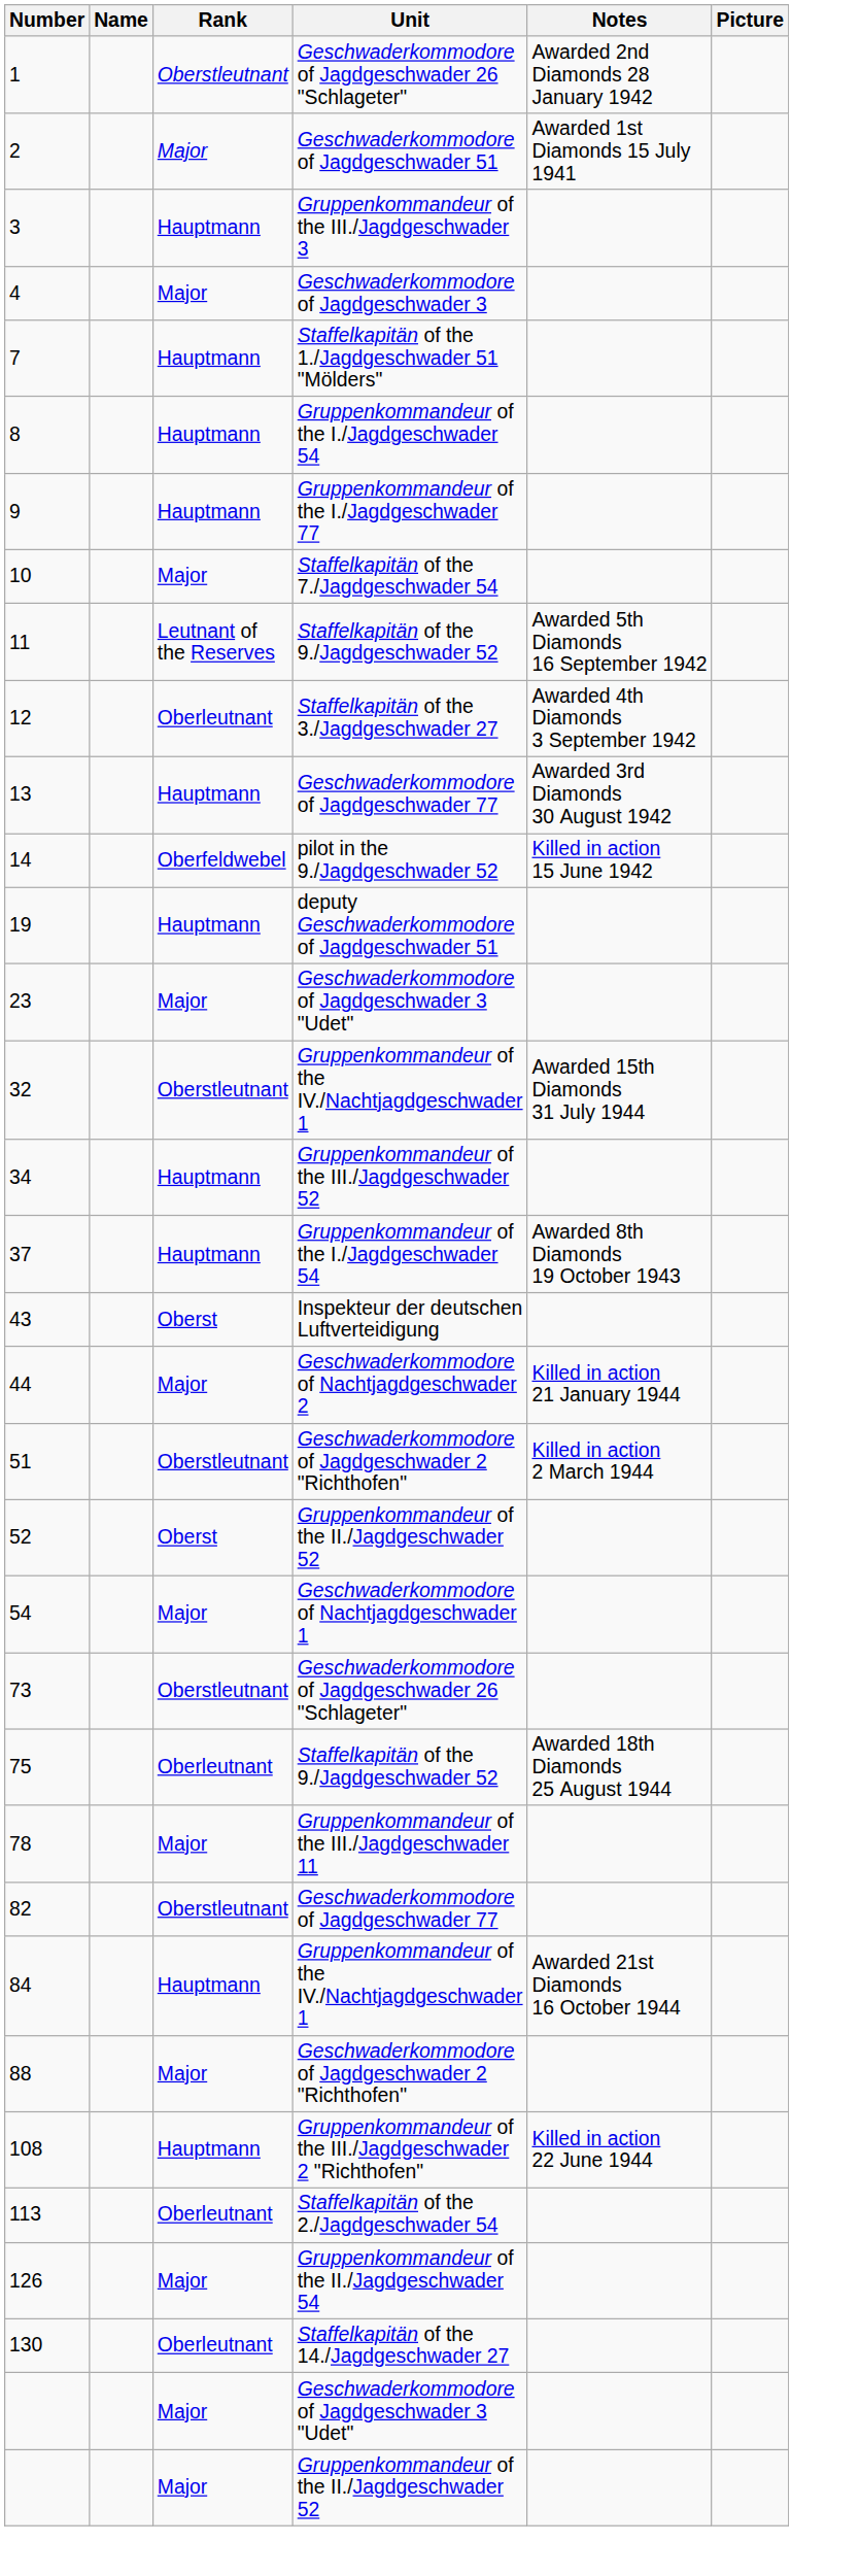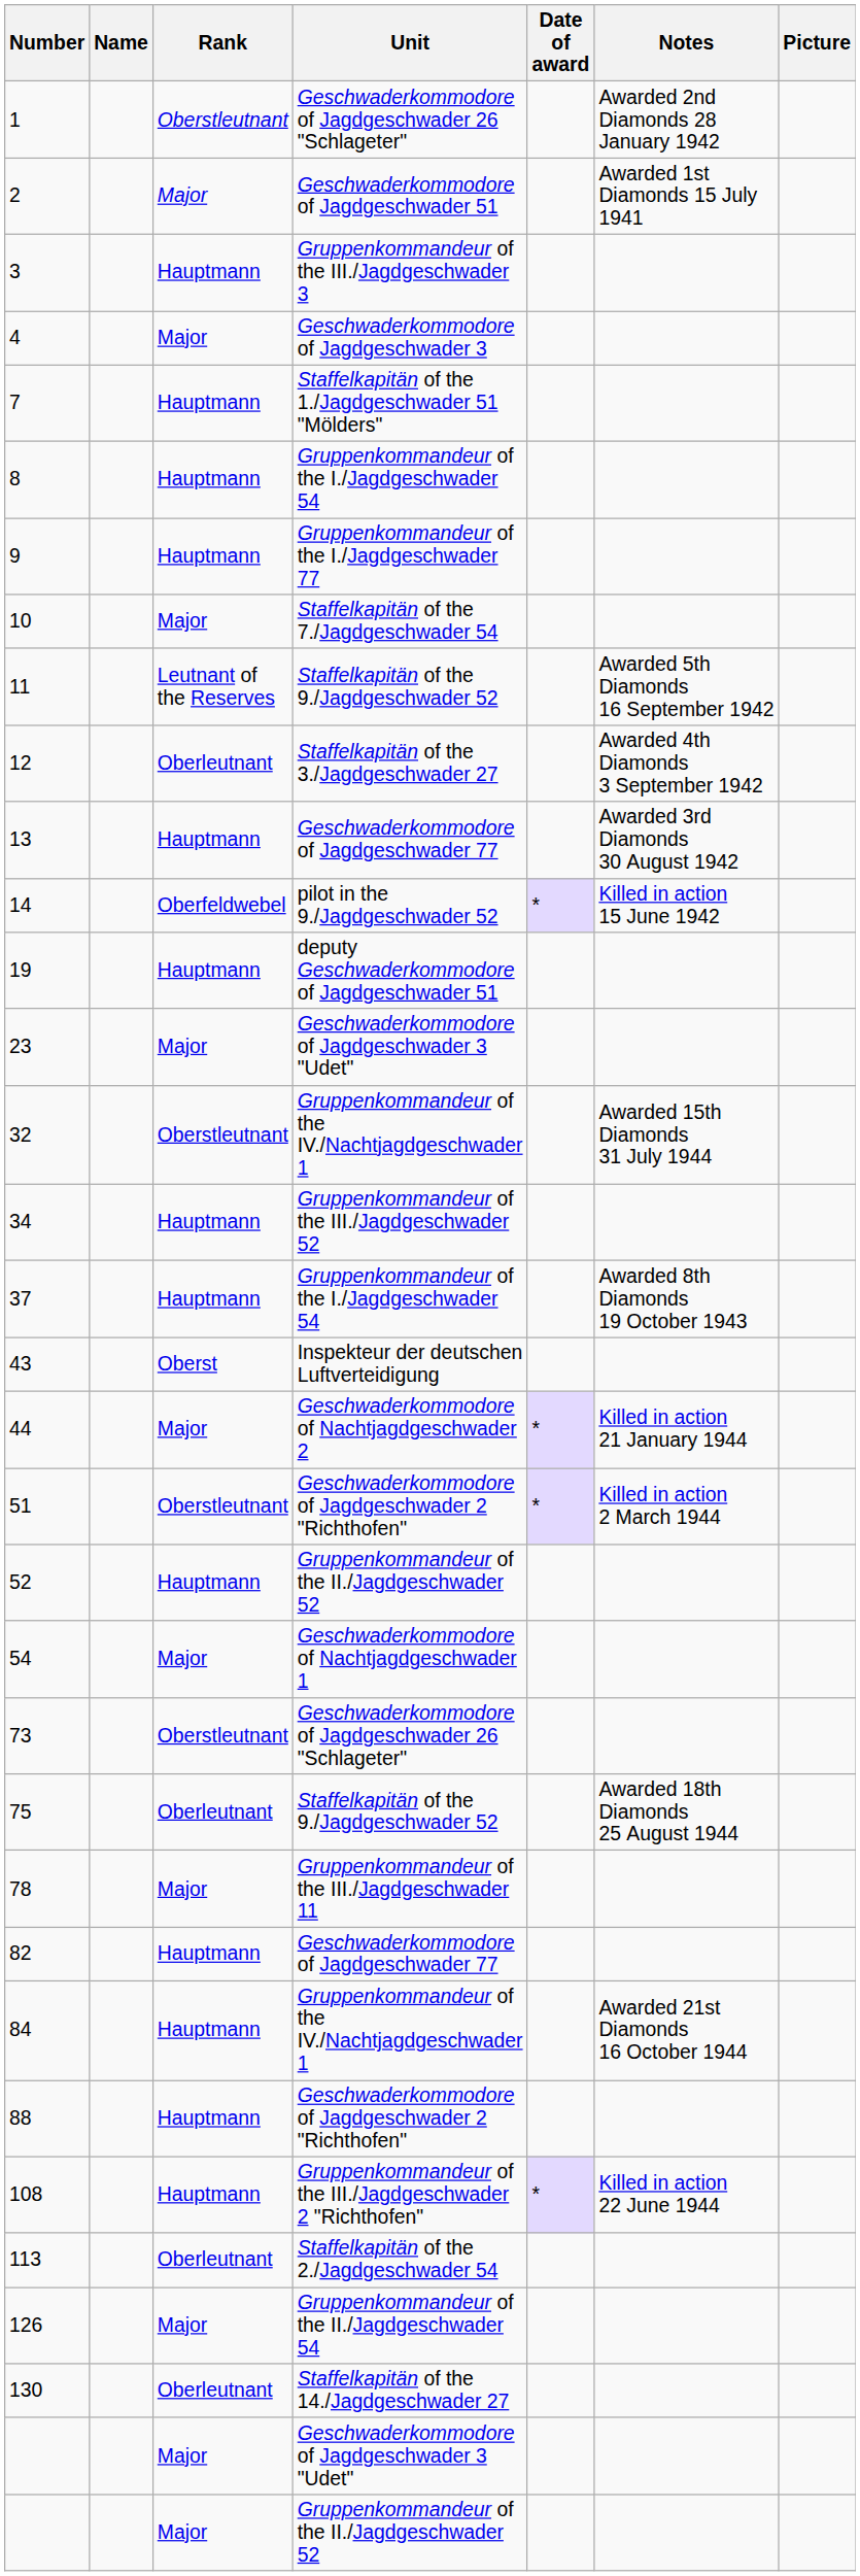+ column: Date of award | * | * | * | *
52 | Rank: Oberst -> Hauptmann
82 | Rank: Oberstleutnant -> Hauptmann
88 | Rank: Major -> Hauptmann
